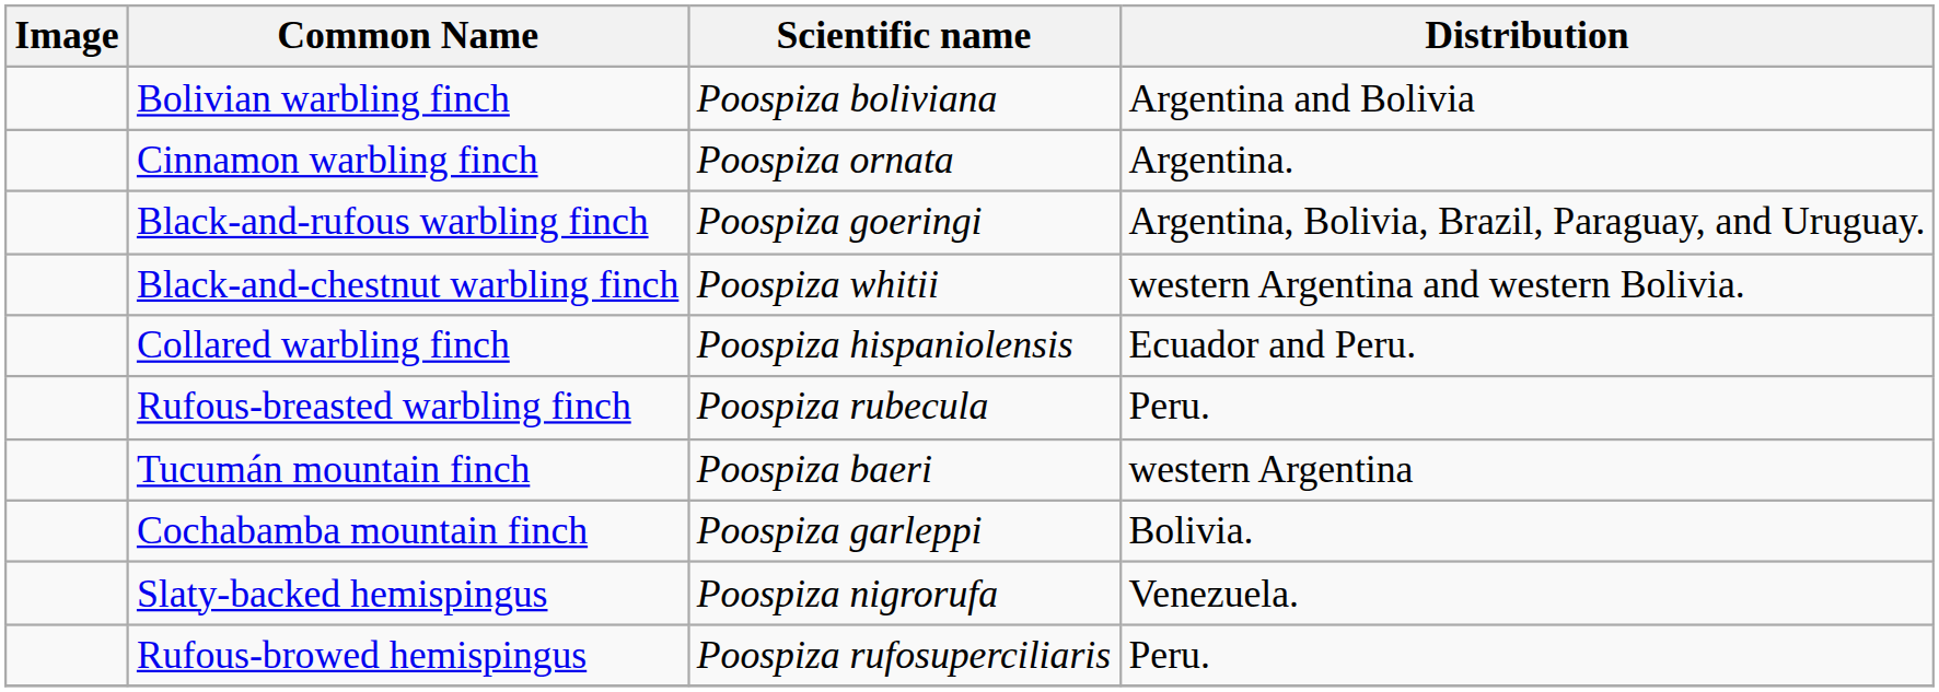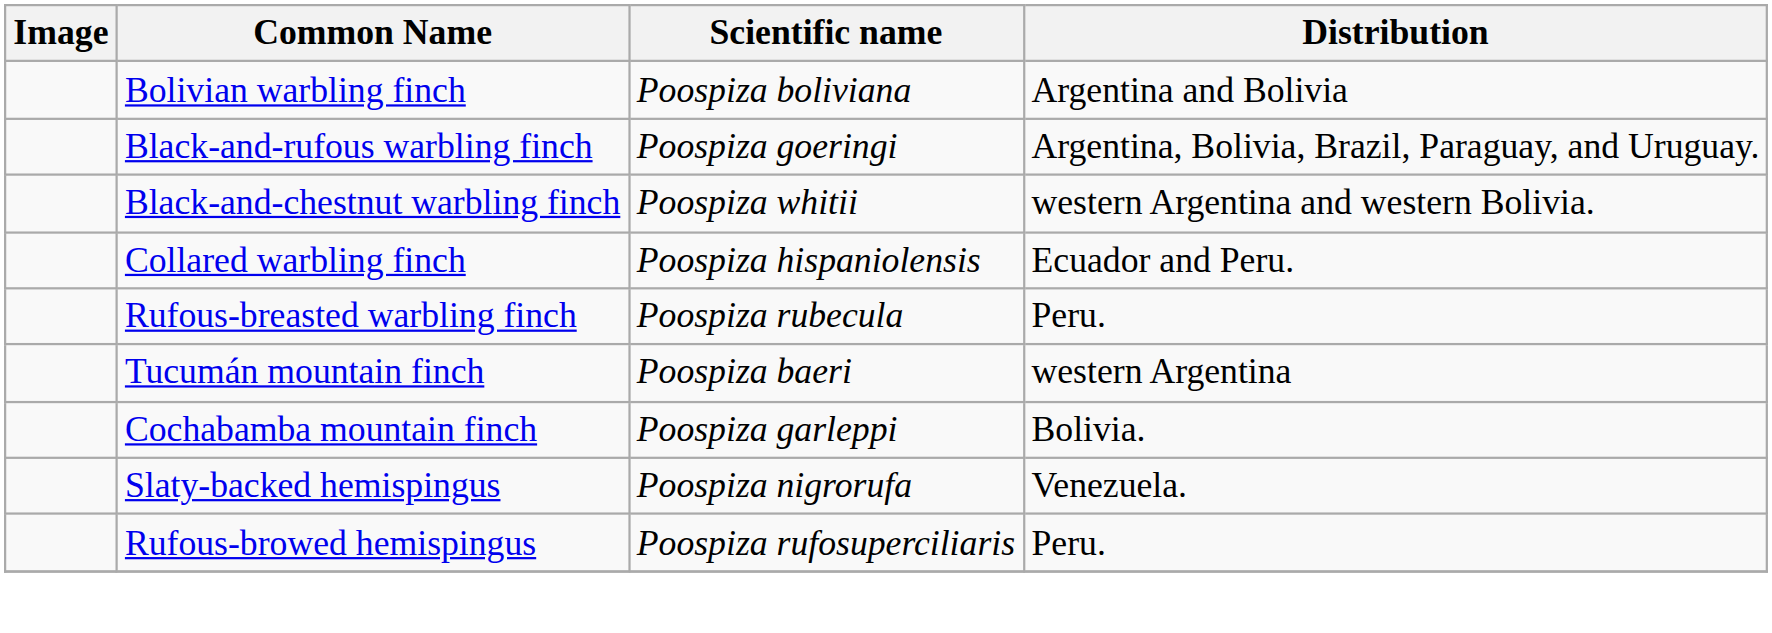- row: Cinnamon warbling finch | Poospiza ornata | Argentina.
